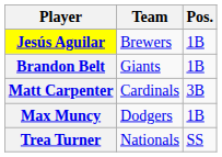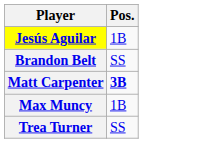- column: Team | Brewers | Giants | Cardinals | Dodgers | Nationals
Brandon Belt | Pos.: 1B -> SS
Matt Carpenter | Pos.: normal -> bold
